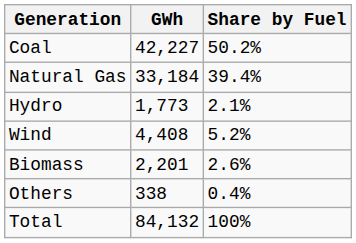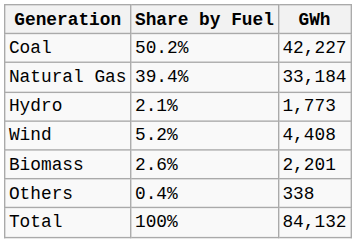columns swapped: GWh <-> Share by Fuel
